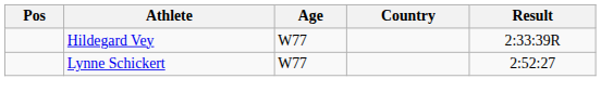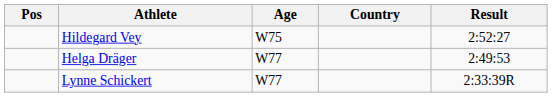Hildegard Vey | Age: W77 -> W75
Hildegard Vey | Result: 2:33:39R -> 2:52:27
+ row: Helga Dräger | W77 | 2:49:53
Lynne Schickert | Result: 2:52:27 -> 2:33:39R
